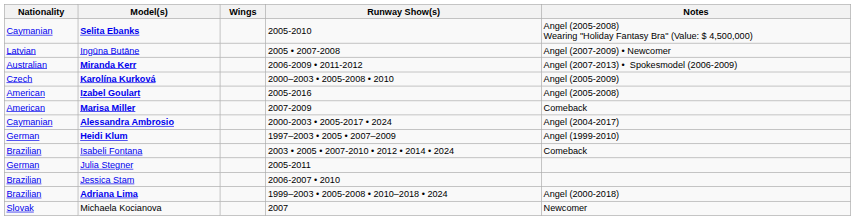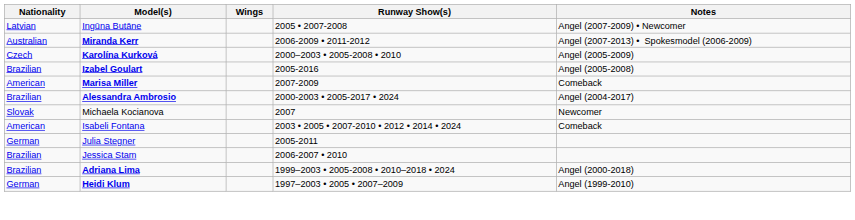- row: Caymanian | Selita Ebanks | 2005-2010 | Angel (2005-2008) Wearing "Holiday Fantasy Bra" (Value: $ 4,500,000)
Izabel Goulart | Nationality: American -> Brazilian
Alessandra Ambrosio | Nationality: Caymanian -> Brazilian
rows swapped: Michaela Kocianova <-> Heidi Klum
Isabeli Fontana | Nationality: Brazilian -> American
